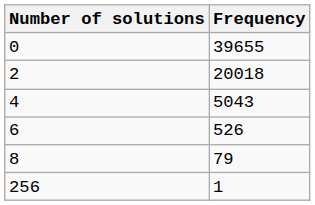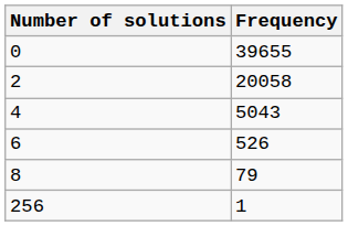2 | Frequency: 20018 -> 20058
